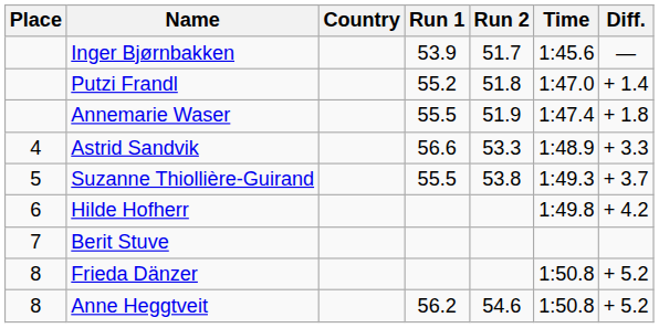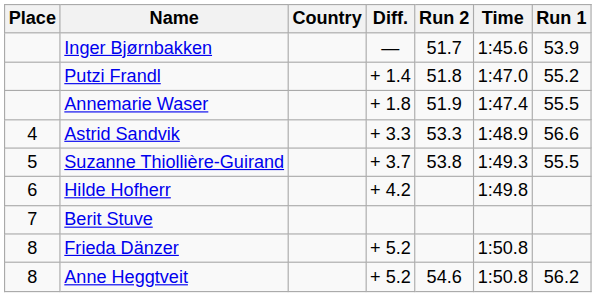columns swapped: Run 1 <-> Diff.
